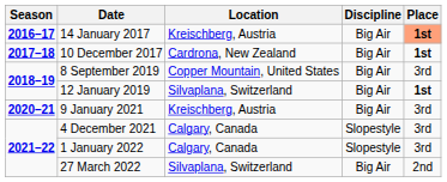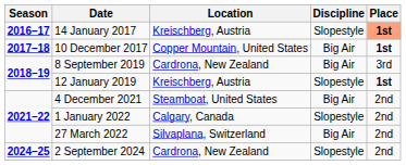14 January 2017 | Discipline: Big Air -> Slopestyle
10 December 2017 | Location: Cardrona, New Zealand -> Copper Mountain, United States
8 September 2019 | Location: Copper Mountain, United States -> Cardrona, New Zealand
12 January 2019 | Location: Silvaplana, Switzerland -> Kreischberg, Austria
12 January 2019 | Discipline: Big Air -> Slopestyle
- row: 2020–21 | 9 January 2021 | Kreischberg, Austria | Big Air | 3rd
4 December 2021 | Location: Calgary, Canada -> Steamboat, United States
4 December 2021 | Discipline: Slopestyle -> Big Air
4 December 2021 | Place: 3rd -> 2nd
1 January 2022 | Place: 3rd -> 2nd
+ row: 2024–25 | 2 September 2024 | Cardrona, New Zealand | Slopestyle | 2nd
